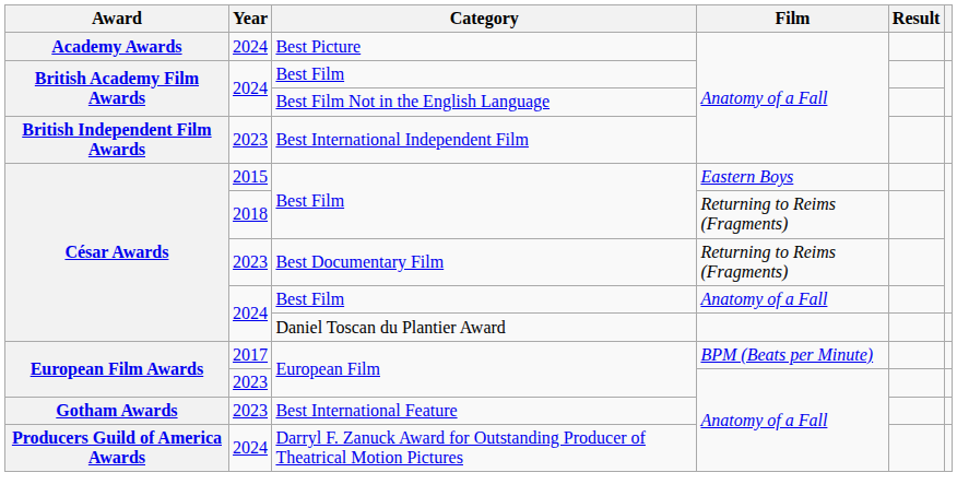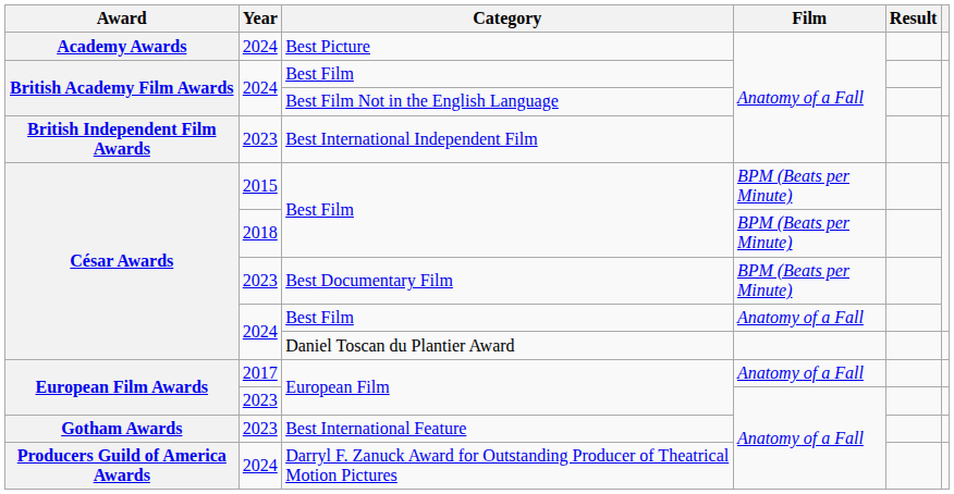2015 / Best Film | Film: Eastern Boys -> BPM (Beats per Minute)
2018 / Best Film | Film: Returning to Reims (Fragments) -> BPM (Beats per Minute)
Best Documentary Film | Film: Returning to Reims (Fragments) -> BPM (Beats per Minute)
2017 / European Film | Film: BPM (Beats per Minute) -> Anatomy of a Fall
